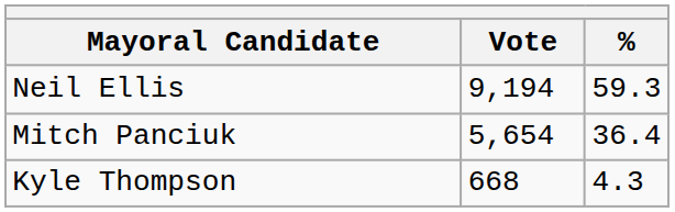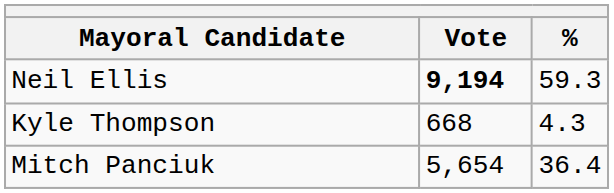Neil Ellis | Vote: normal -> bold
rows swapped: Mitch Panciuk <-> Kyle Thompson
